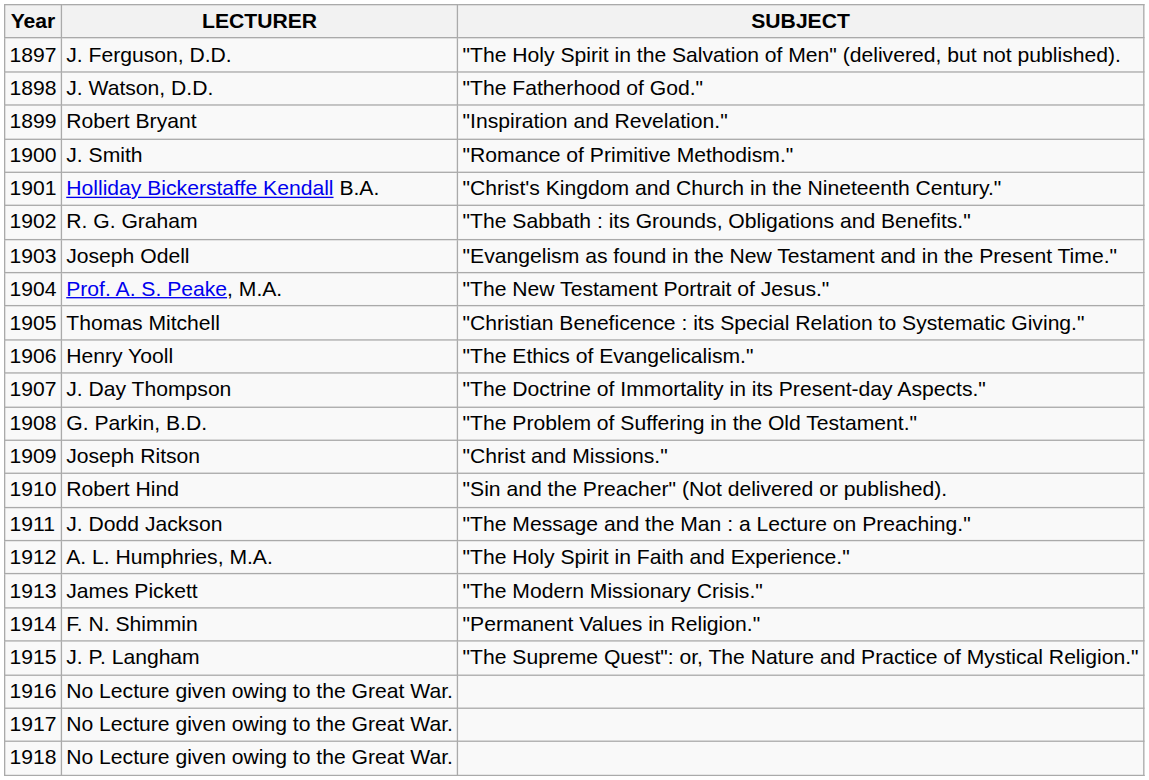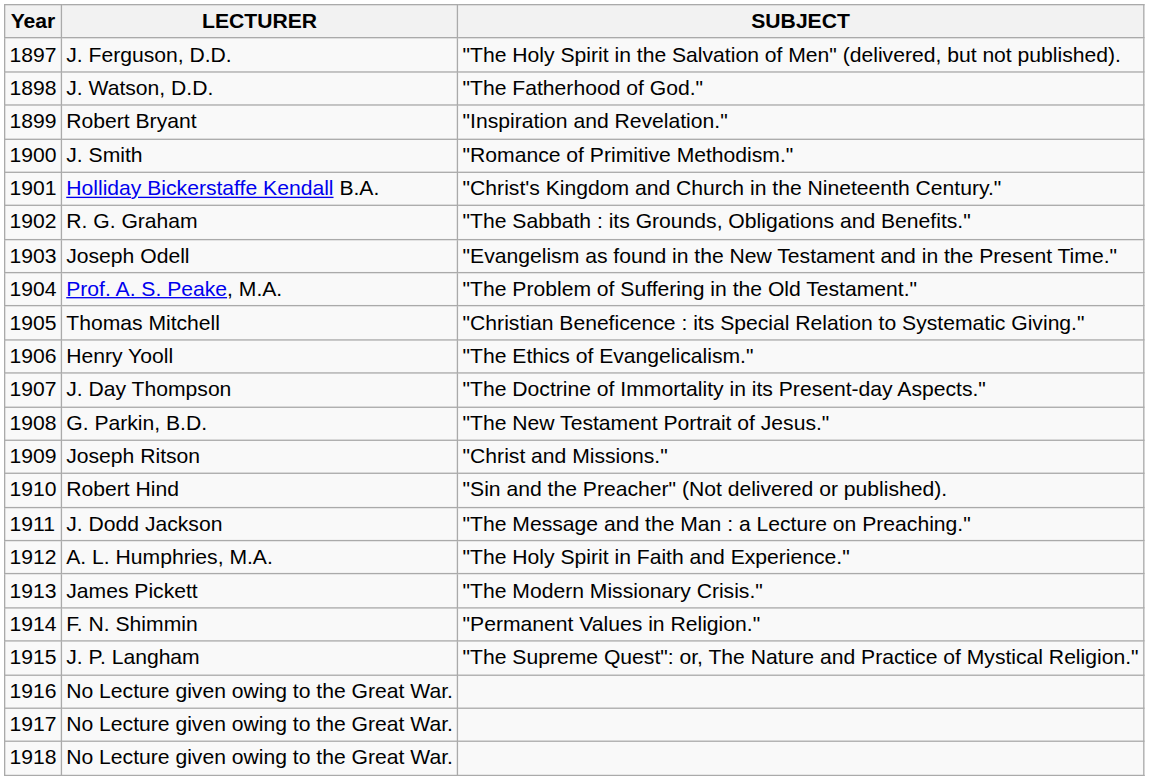Prof. A. S. Peake, M.A. | SUBJECT: "The New Testament Portrait of Jesus." -> "The Problem of Suffering in the Old Testament."
G. Parkin, B.D. | SUBJECT: "The Problem of Suffering in the Old Testament." -> "The New Testament Portrait of Jesus."
